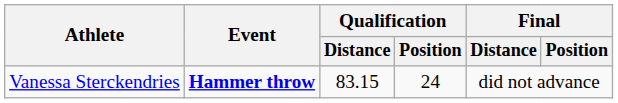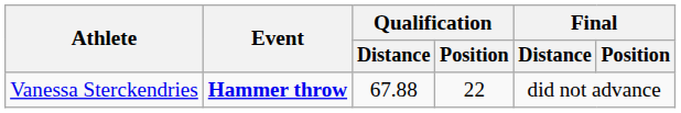Vanessa Sterckendries | Qualification / Distance: 83.15 -> 67.88
Vanessa Sterckendries | Qualification / Position: 24 -> 22
